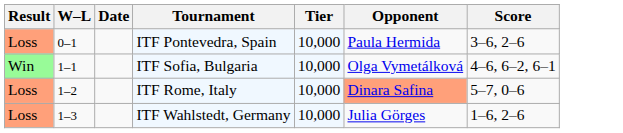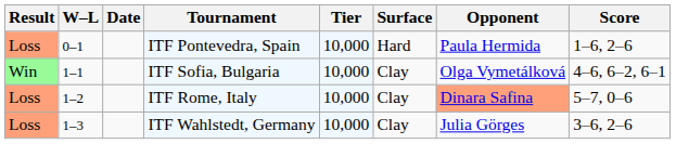+ column: Surface | Hard | Clay | Clay | Clay
ITF Pontevedra, Spain | Score: 3–6, 2–6 -> 1–6, 2–6
ITF Wahlstedt, Germany | Score: 1–6, 2–6 -> 3–6, 2–6
